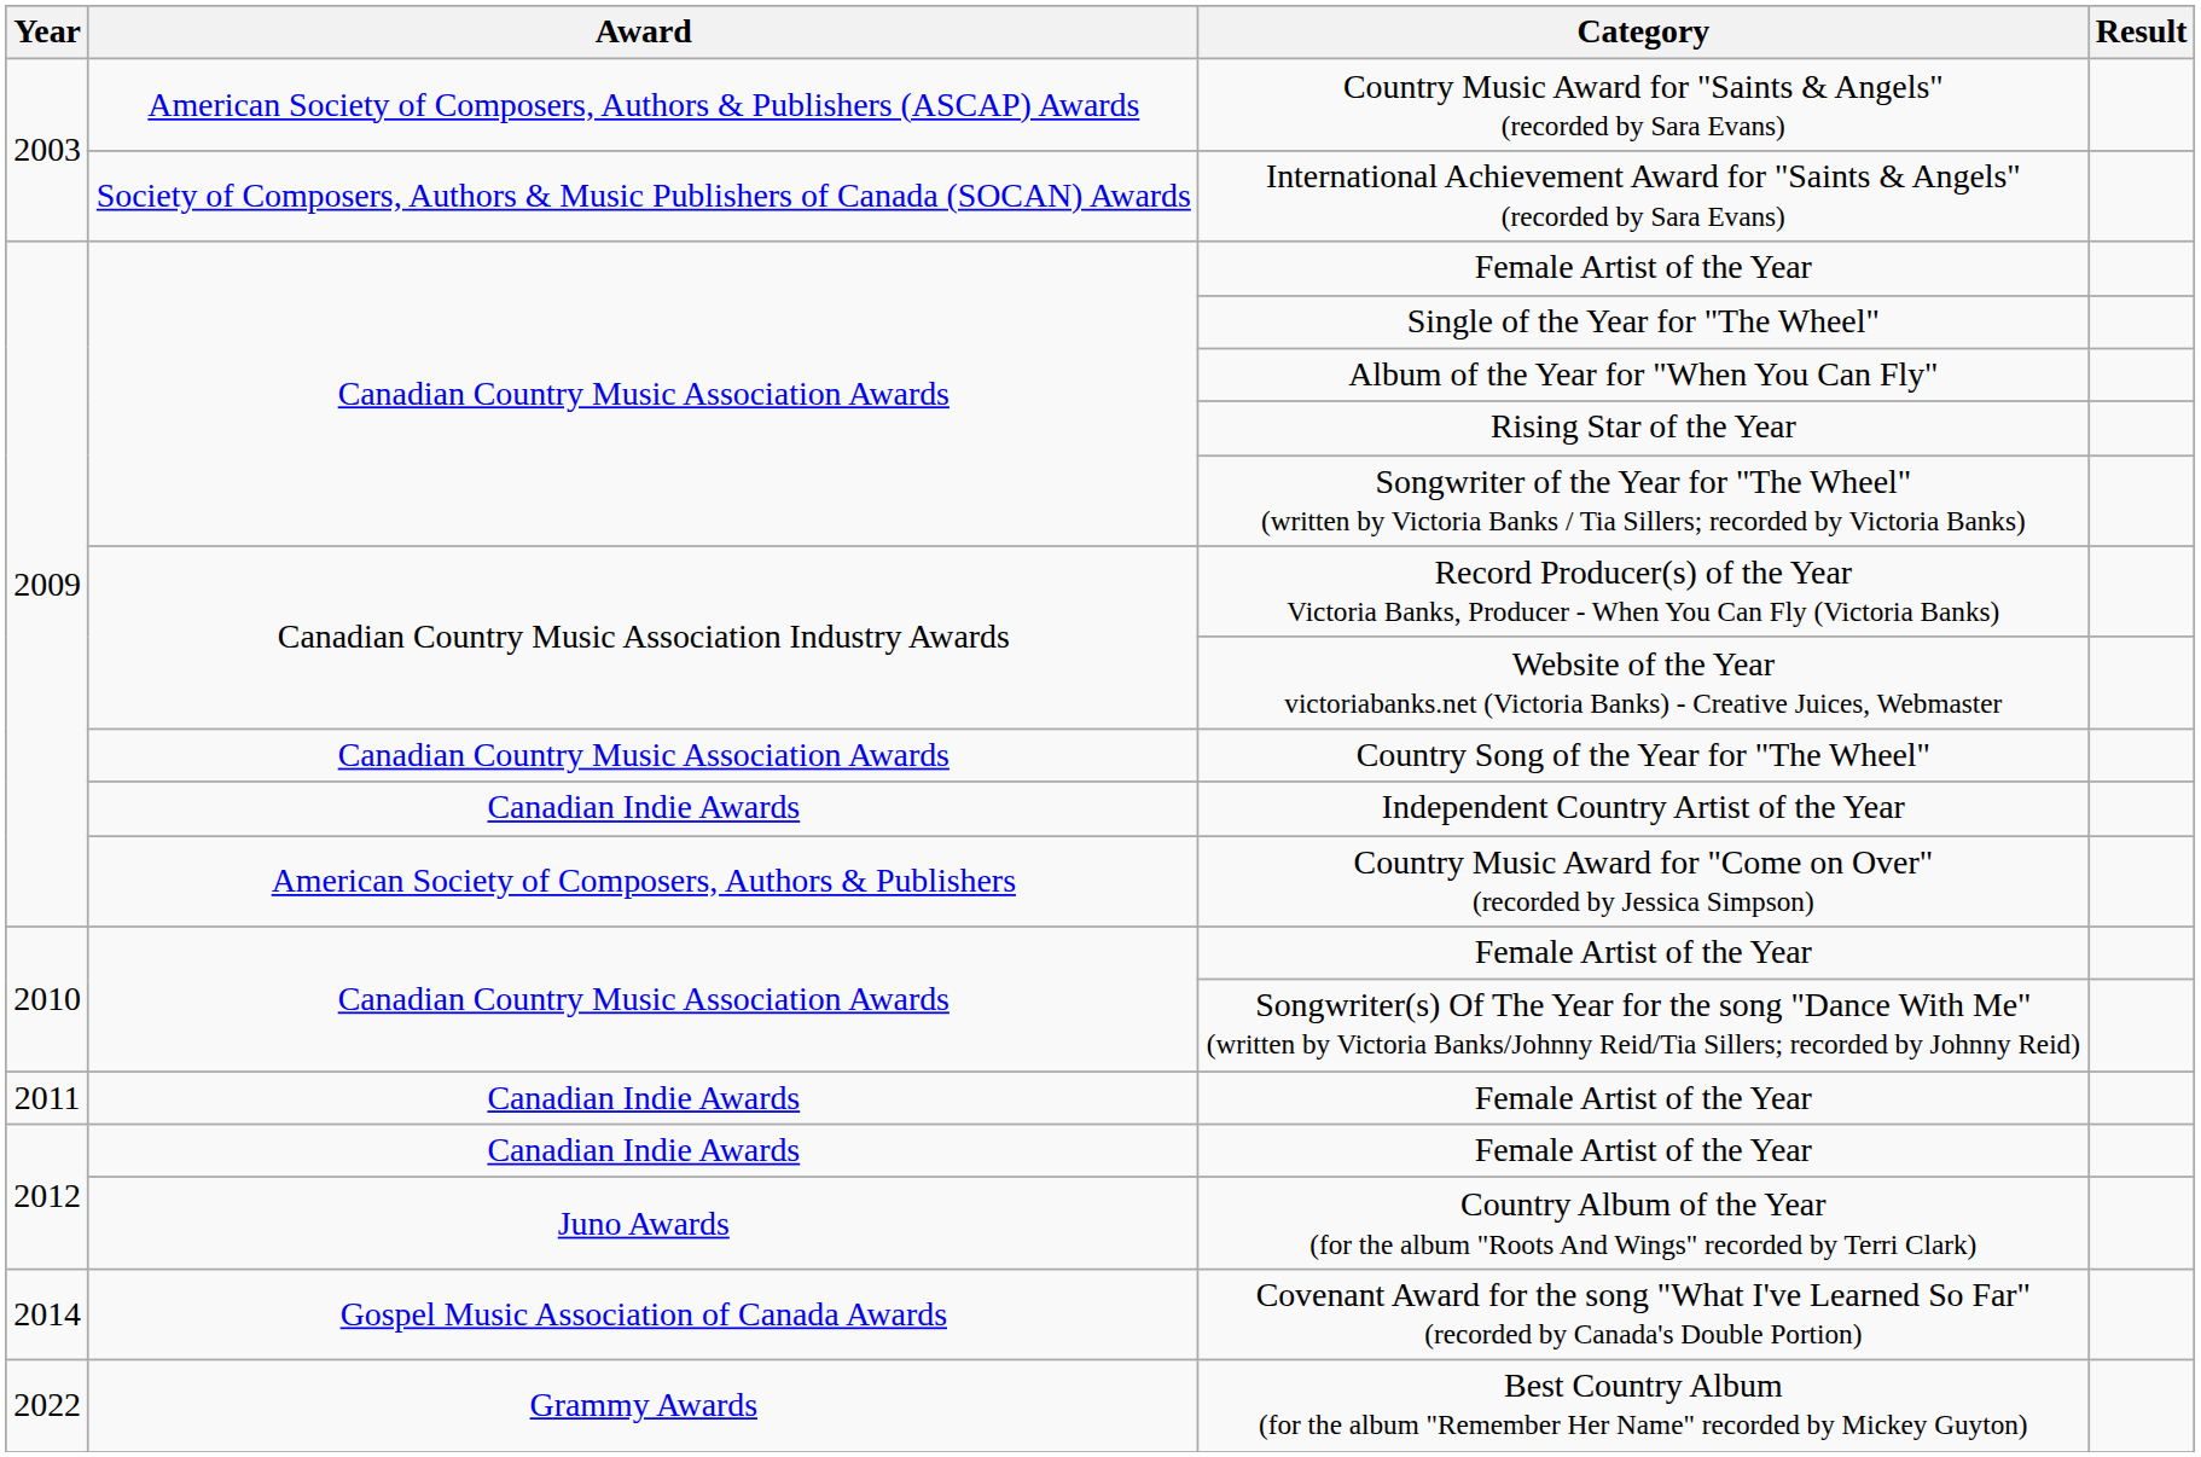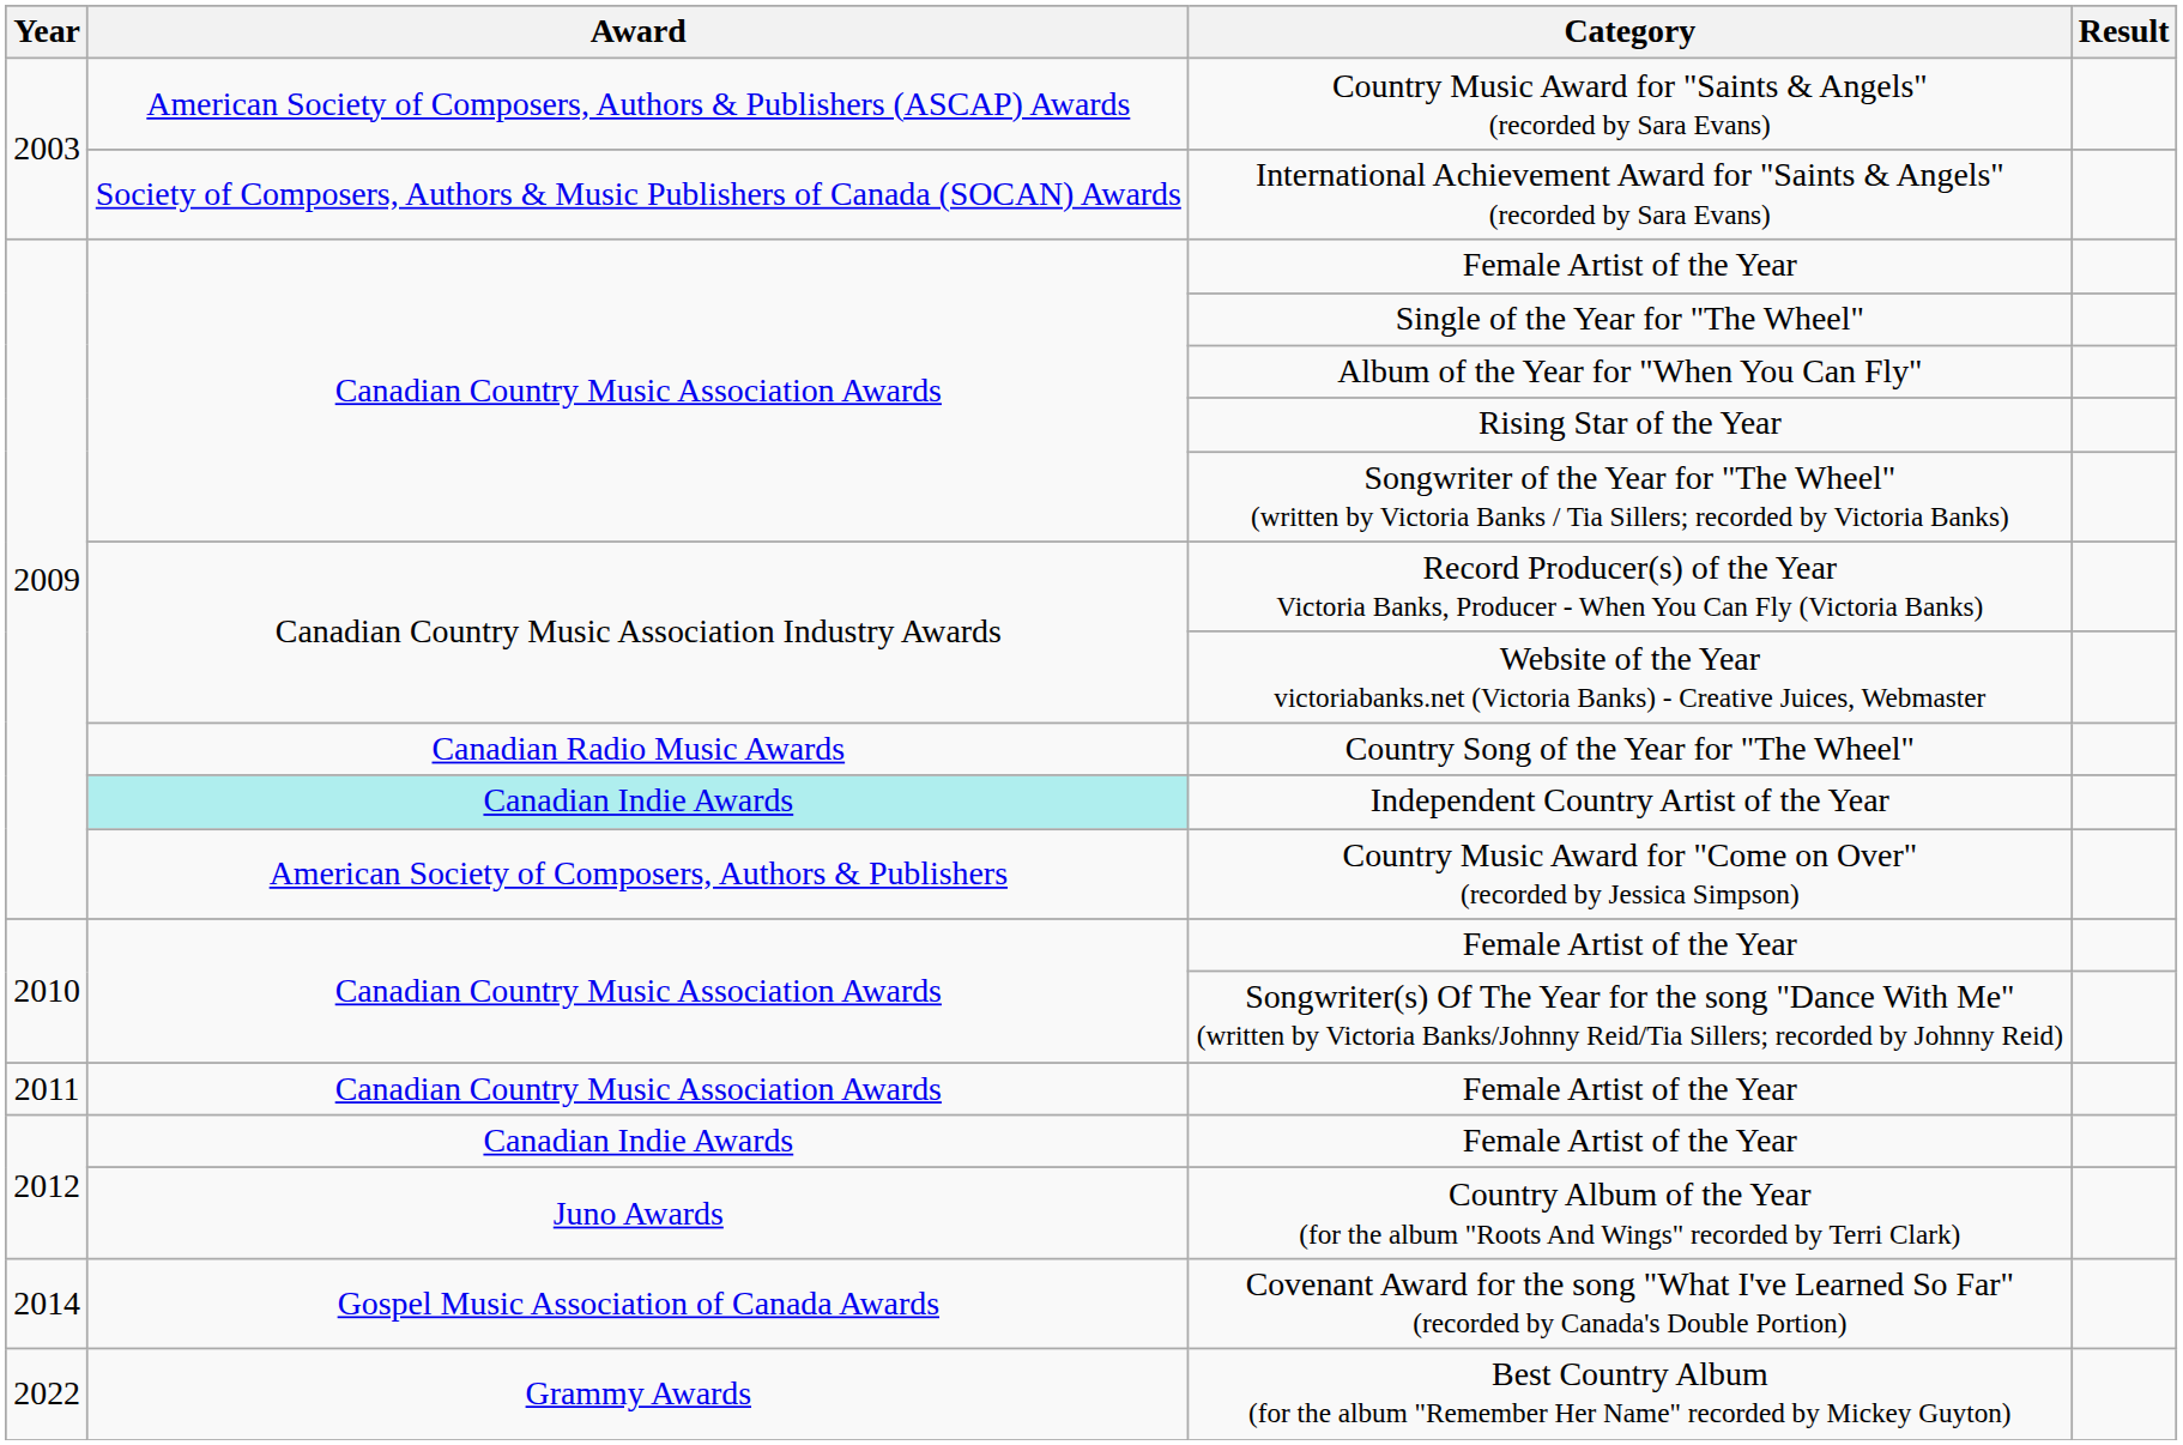Country Song of the Year for "The Wheel" | Award: Canadian Country Music Association Awards -> Canadian Radio Music Awards
Independent Country Artist of the Year | Award: no background -> paleturquoise background
2011 / Female Artist of the Year | Award: Canadian Indie Awards -> Canadian Country Music Association Awards
